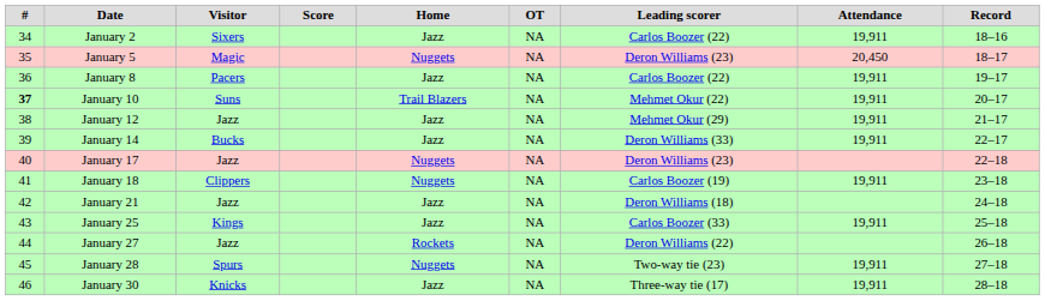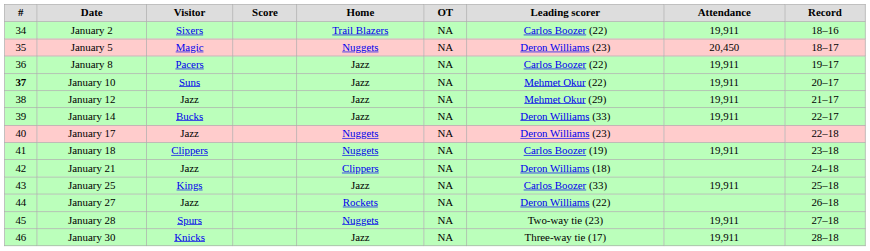January 2 | Home: Jazz -> Trail Blazers
January 10 | Home: Trail Blazers -> Jazz
January 21 | Home: Jazz -> Clippers
